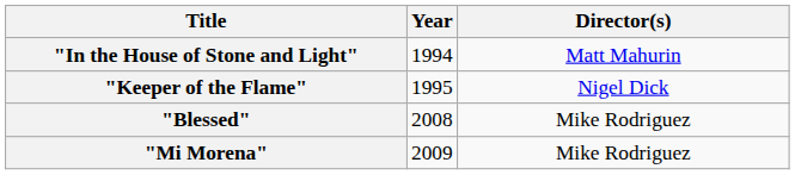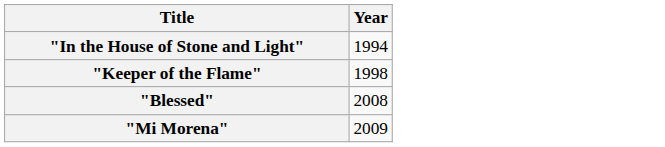- column: Director(s) | Matt Mahurin | Nigel Dick | Mike Rodriguez | Mike Rodriguez
"Keeper of the Flame" | Year: 1995 -> 1998
